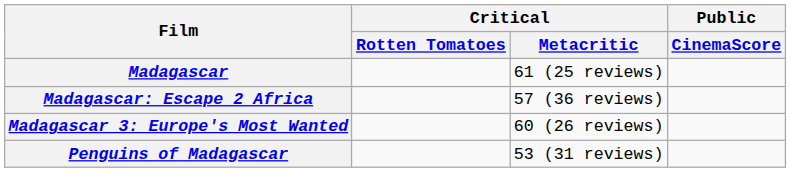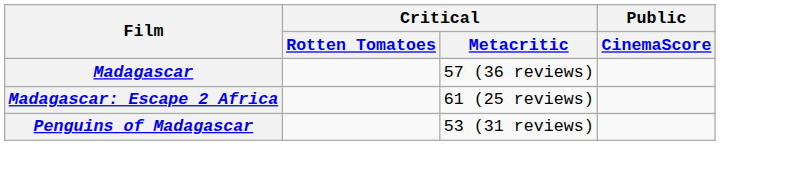Madagascar | Critical / Metacritic: 61 (25 reviews) -> 57 (36 reviews)
Madagascar: Escape 2 Africa | Critical / Metacritic: 57 (36 reviews) -> 61 (25 reviews)
- row: Madagascar 3: Europe's Most Wanted | 60 (26 reviews)
